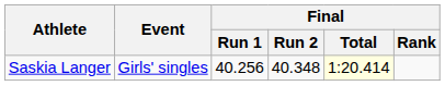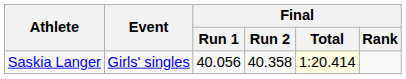Saskia Langer | Final / Run 1: 40.256 -> 40.056
Saskia Langer | Final / Run 2: 40.348 -> 40.358
